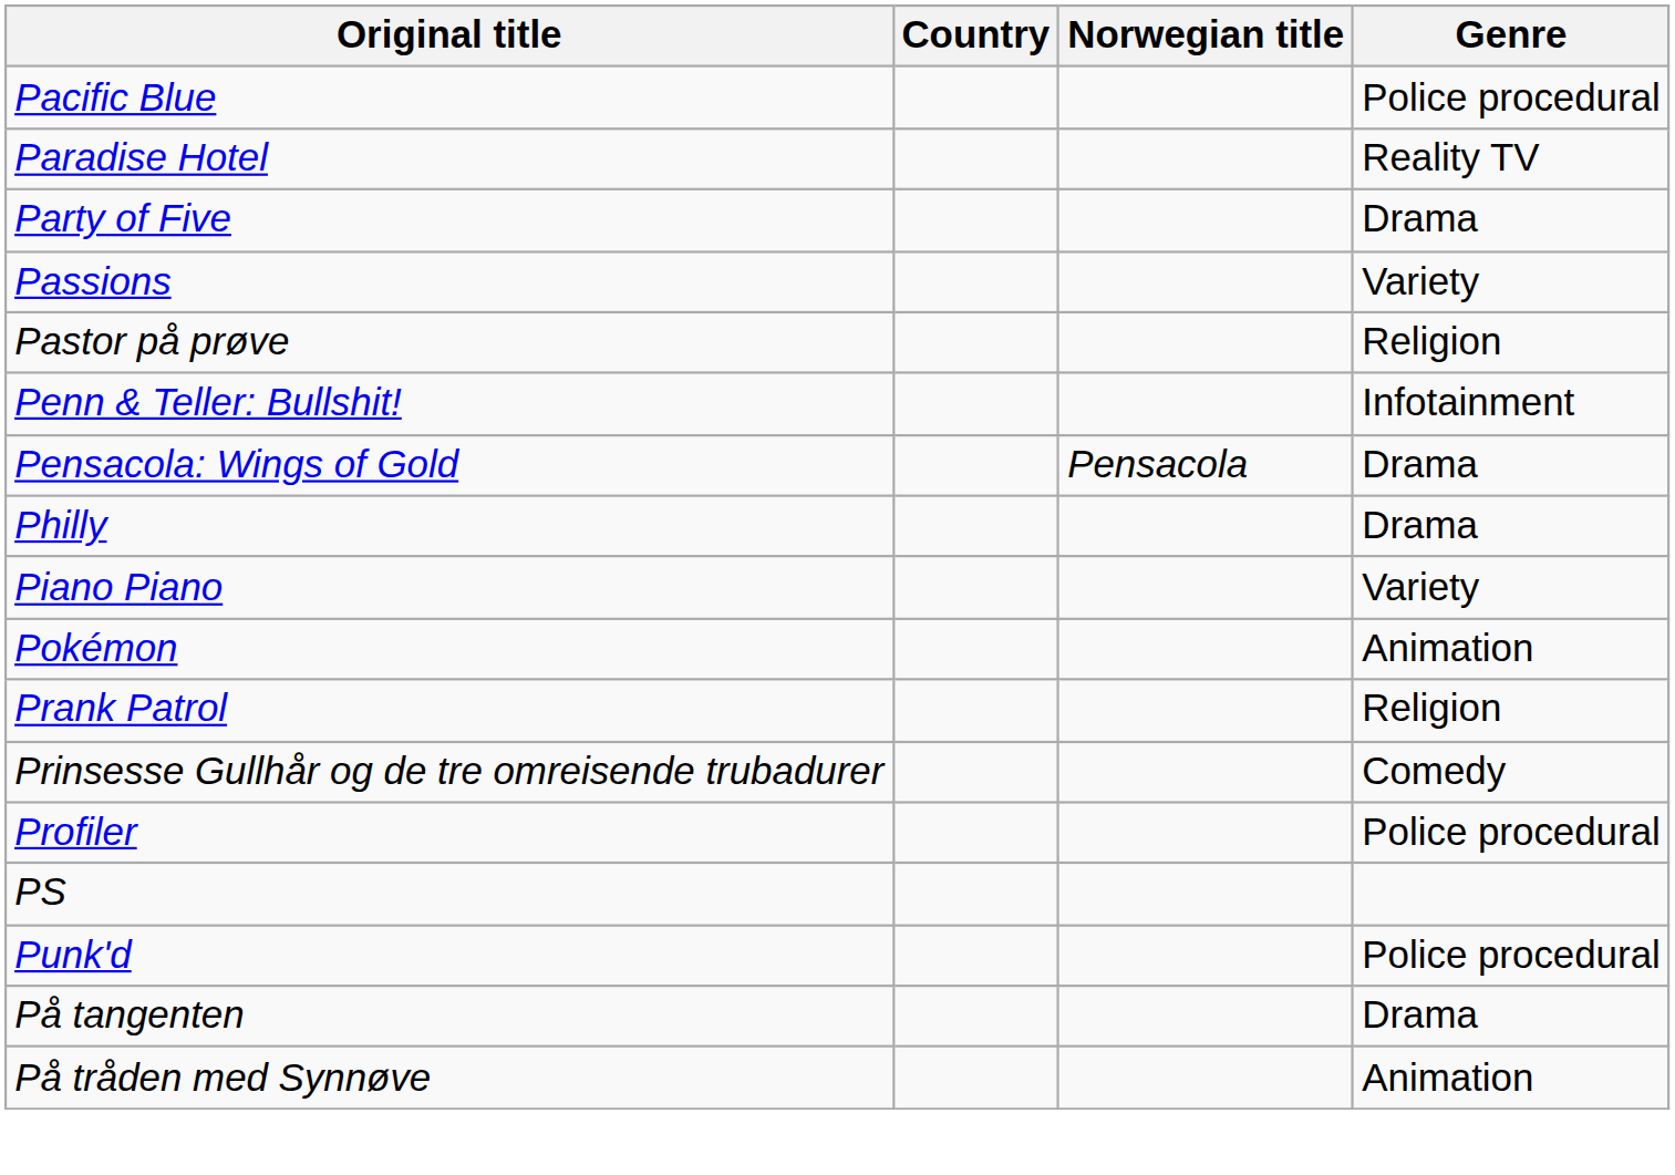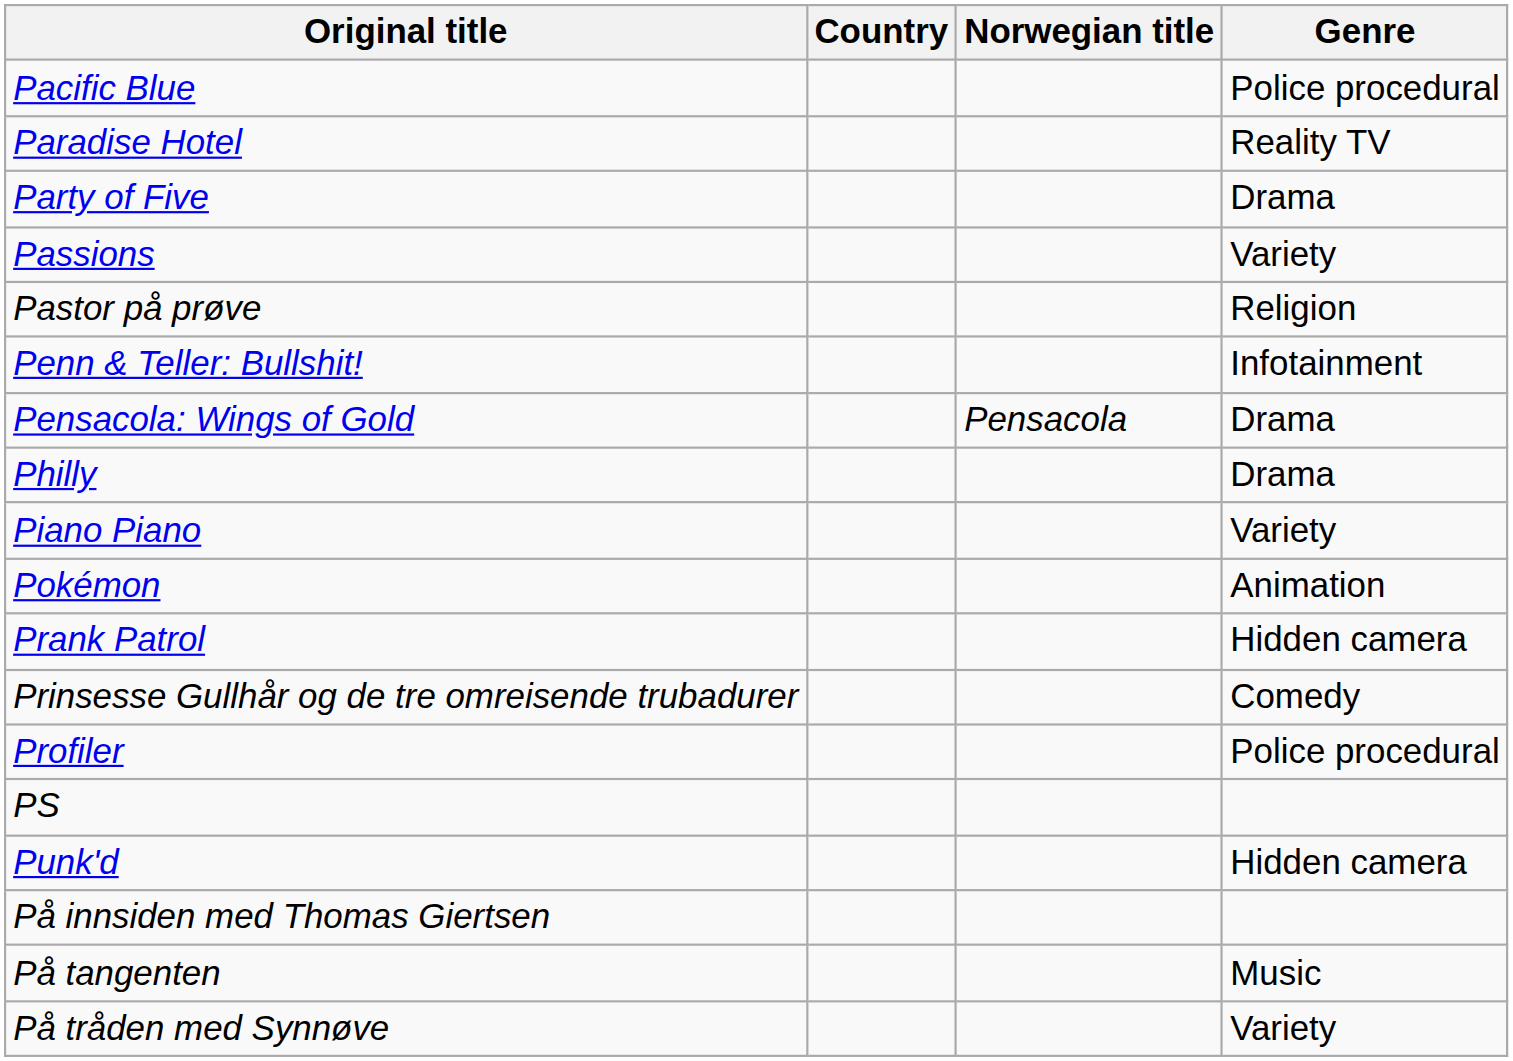Prank Patrol | Genre: Religion -> Hidden camera
Punk'd | Genre: Police procedural -> Hidden camera
+ row: På innsiden med Thomas Giertsen
På tangenten | Genre: Drama -> Music
På tråden med Synnøve | Genre: Animation -> Variety
